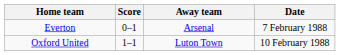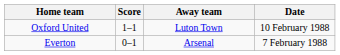rows swapped: Everton <-> Oxford United
